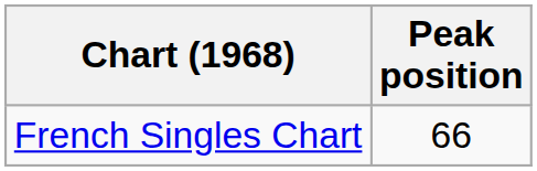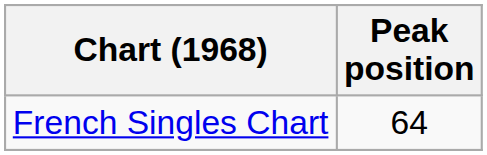French Singles Chart | Peak position: 66 -> 64
